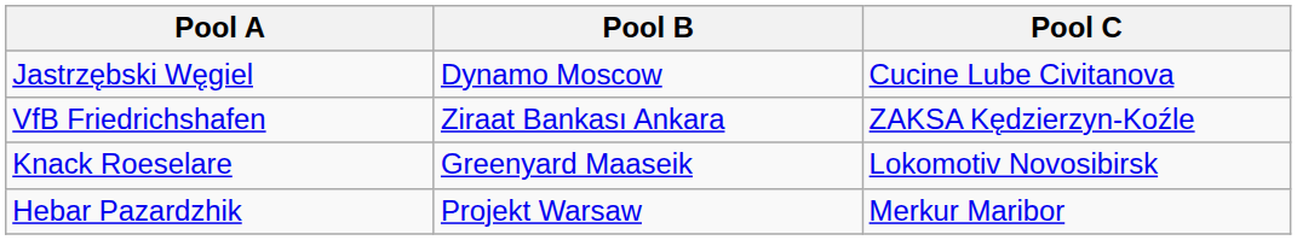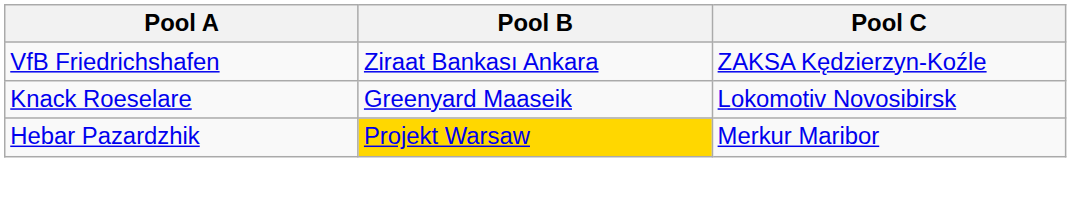- row: Jastrzębski Węgiel | Dynamo Moscow | Cucine Lube Civitanova
Hebar Pazardzhik | Pool B: no background -> gold background
